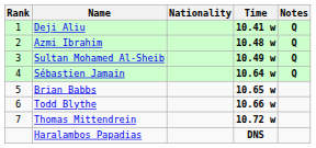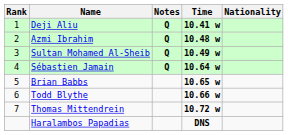columns swapped: Nationality <-> Notes
